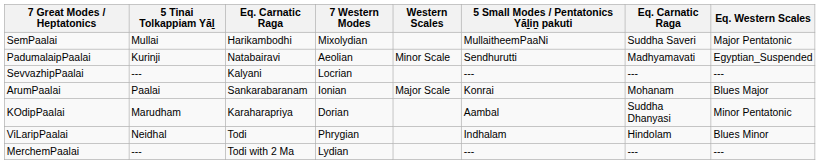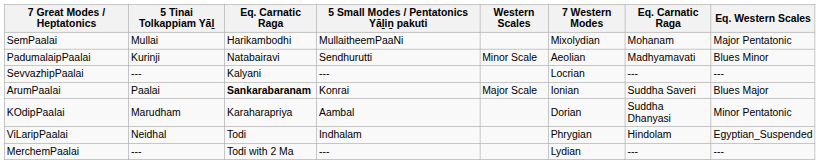columns swapped: 7 Western Modes <-> 5 Small Modes / Pentatonics Yāḻiṉ pakuti
SemPaalai | column 7: Suddha Saveri -> Mohanam
PadumalaipPaalai | Eq. Western Scales: Egyptian_Suspended -> Blues Minor
ArumPaalai | column 3: normal -> bold
ArumPaalai | column 7: Mohanam -> Suddha Saveri
ViLaripPaalai | Eq. Western Scales: Blues Minor -> Egyptian_Suspended
